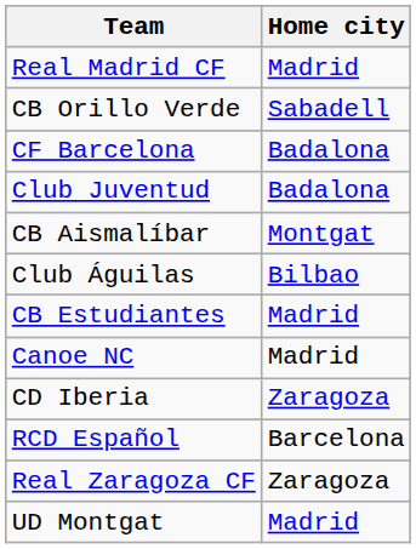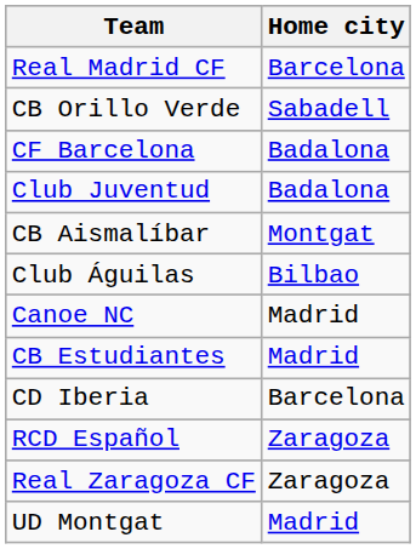Real Madrid CF | Home city: Madrid -> Barcelona
rows swapped: CB Estudiantes <-> Canoe NC
CD Iberia | Home city: Zaragoza -> Barcelona
RCD Español | Home city: Barcelona -> Zaragoza
